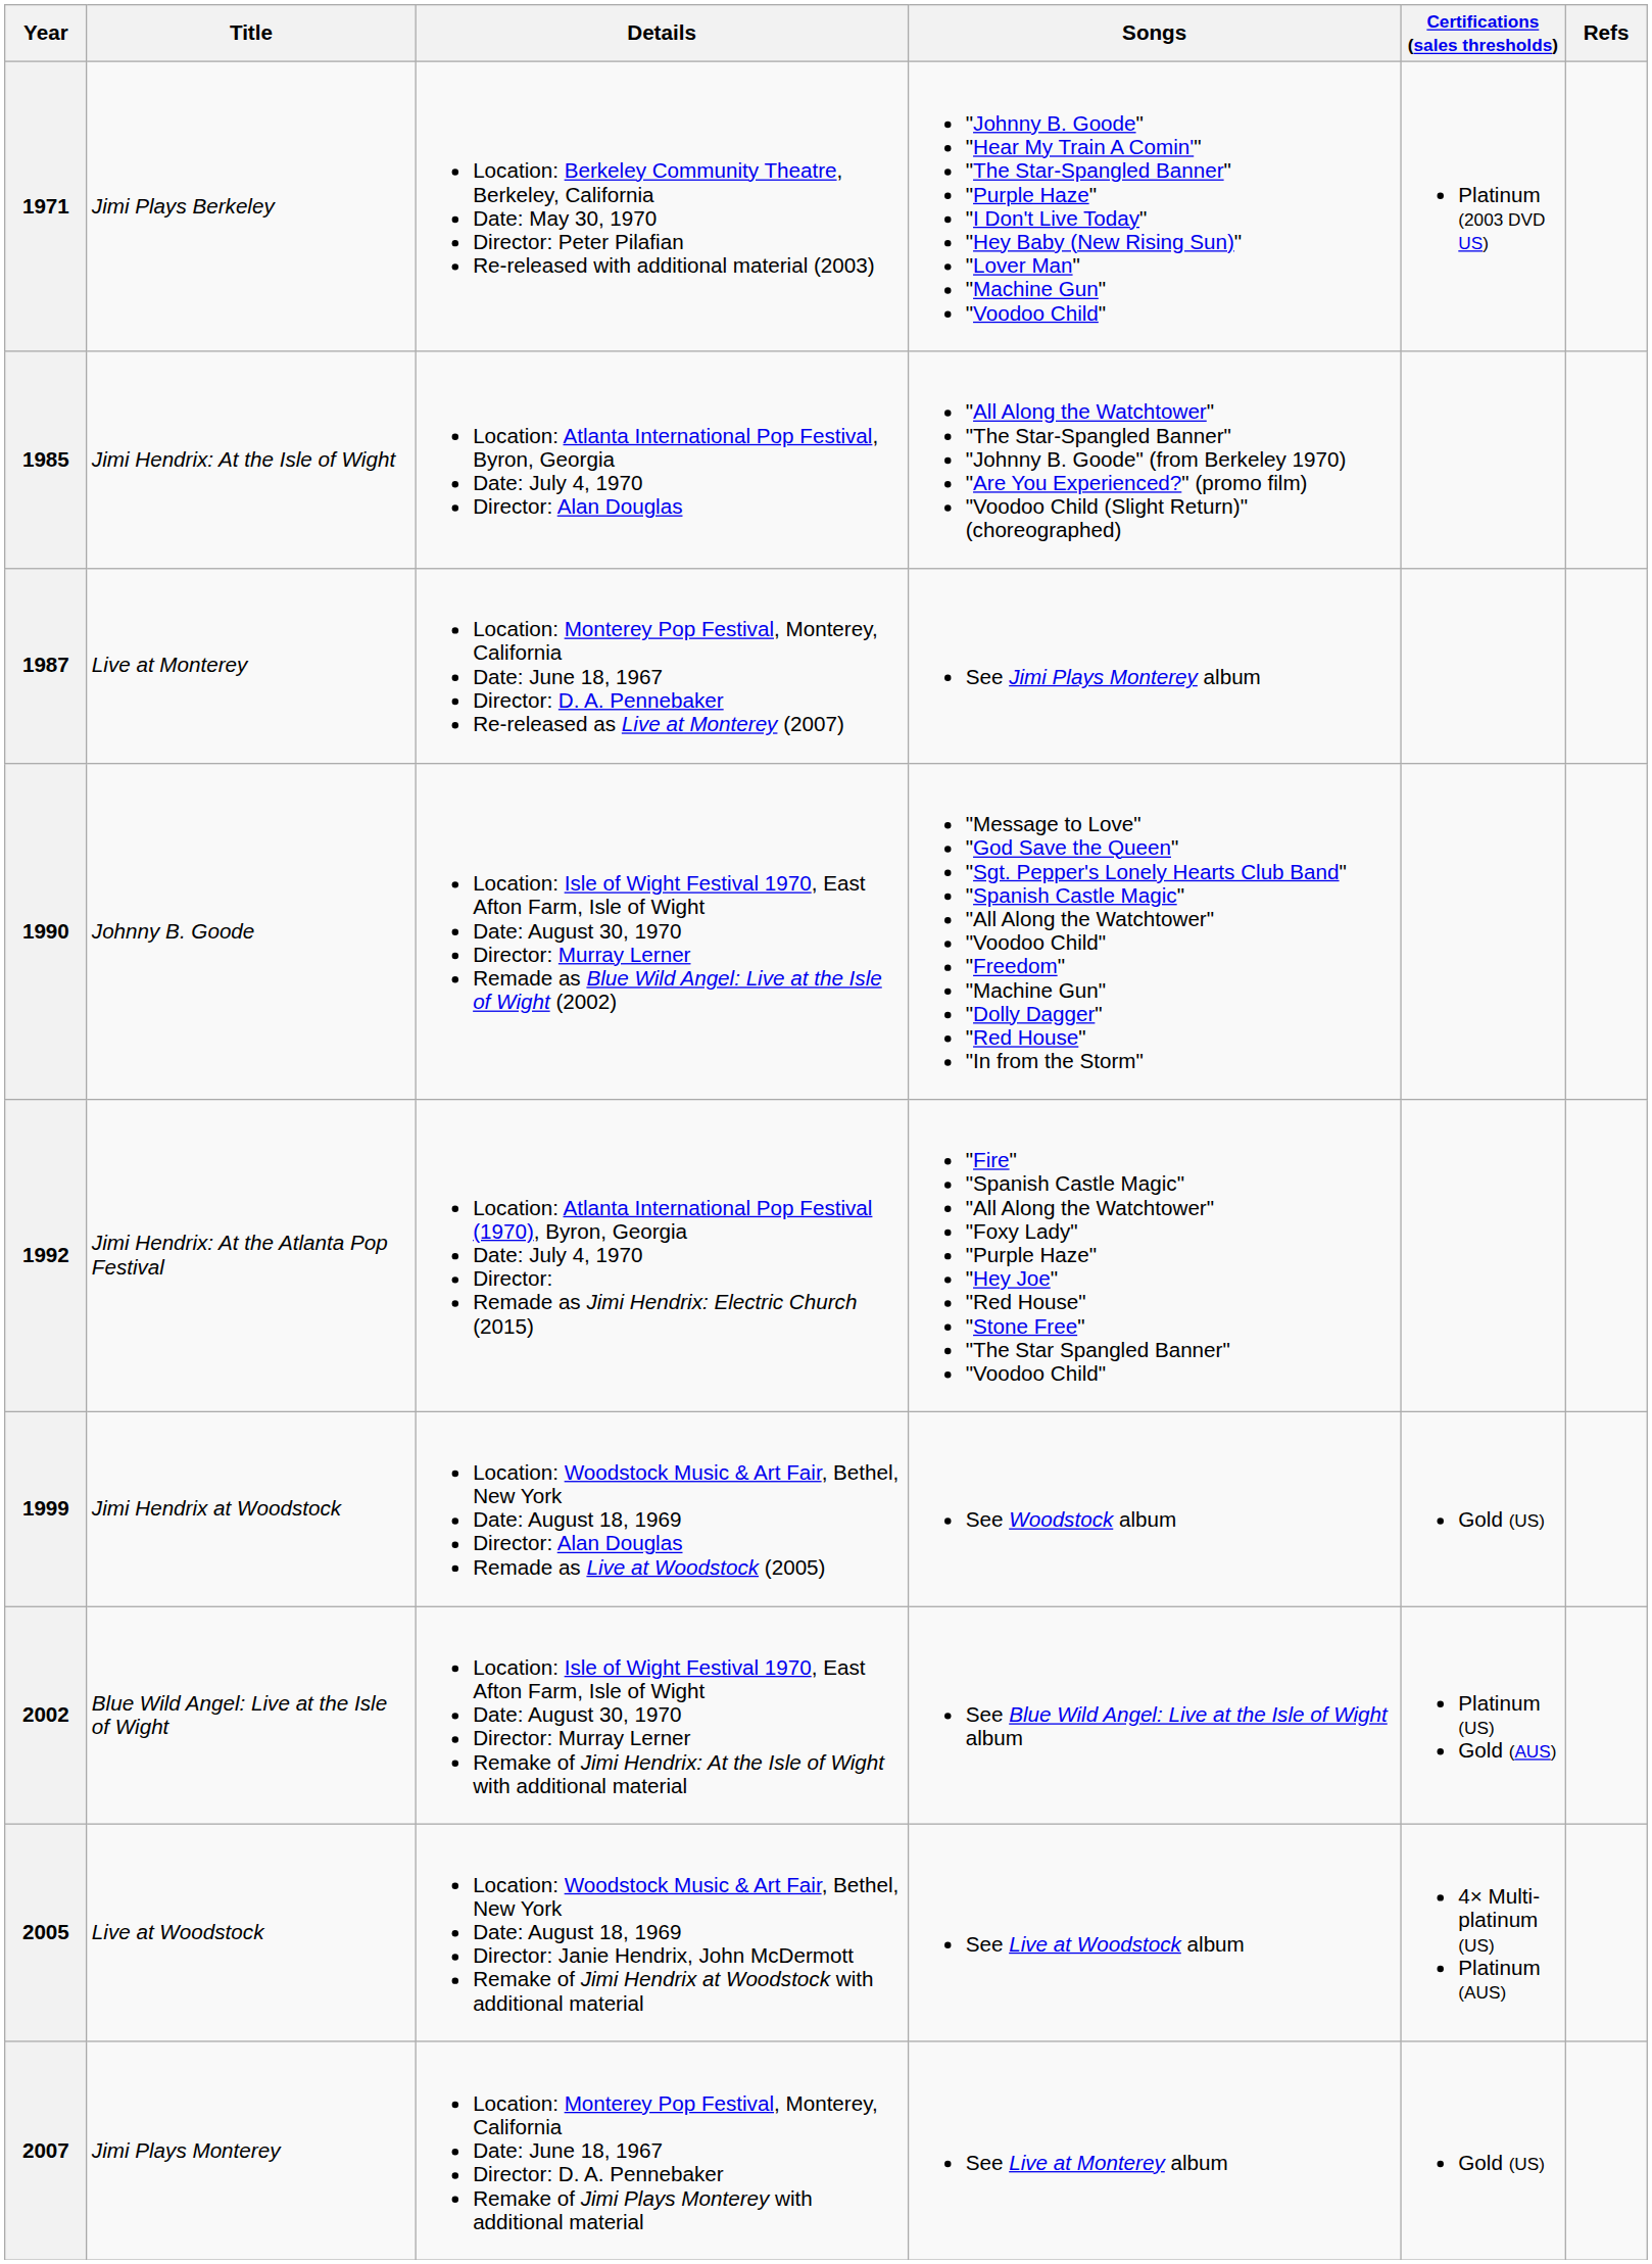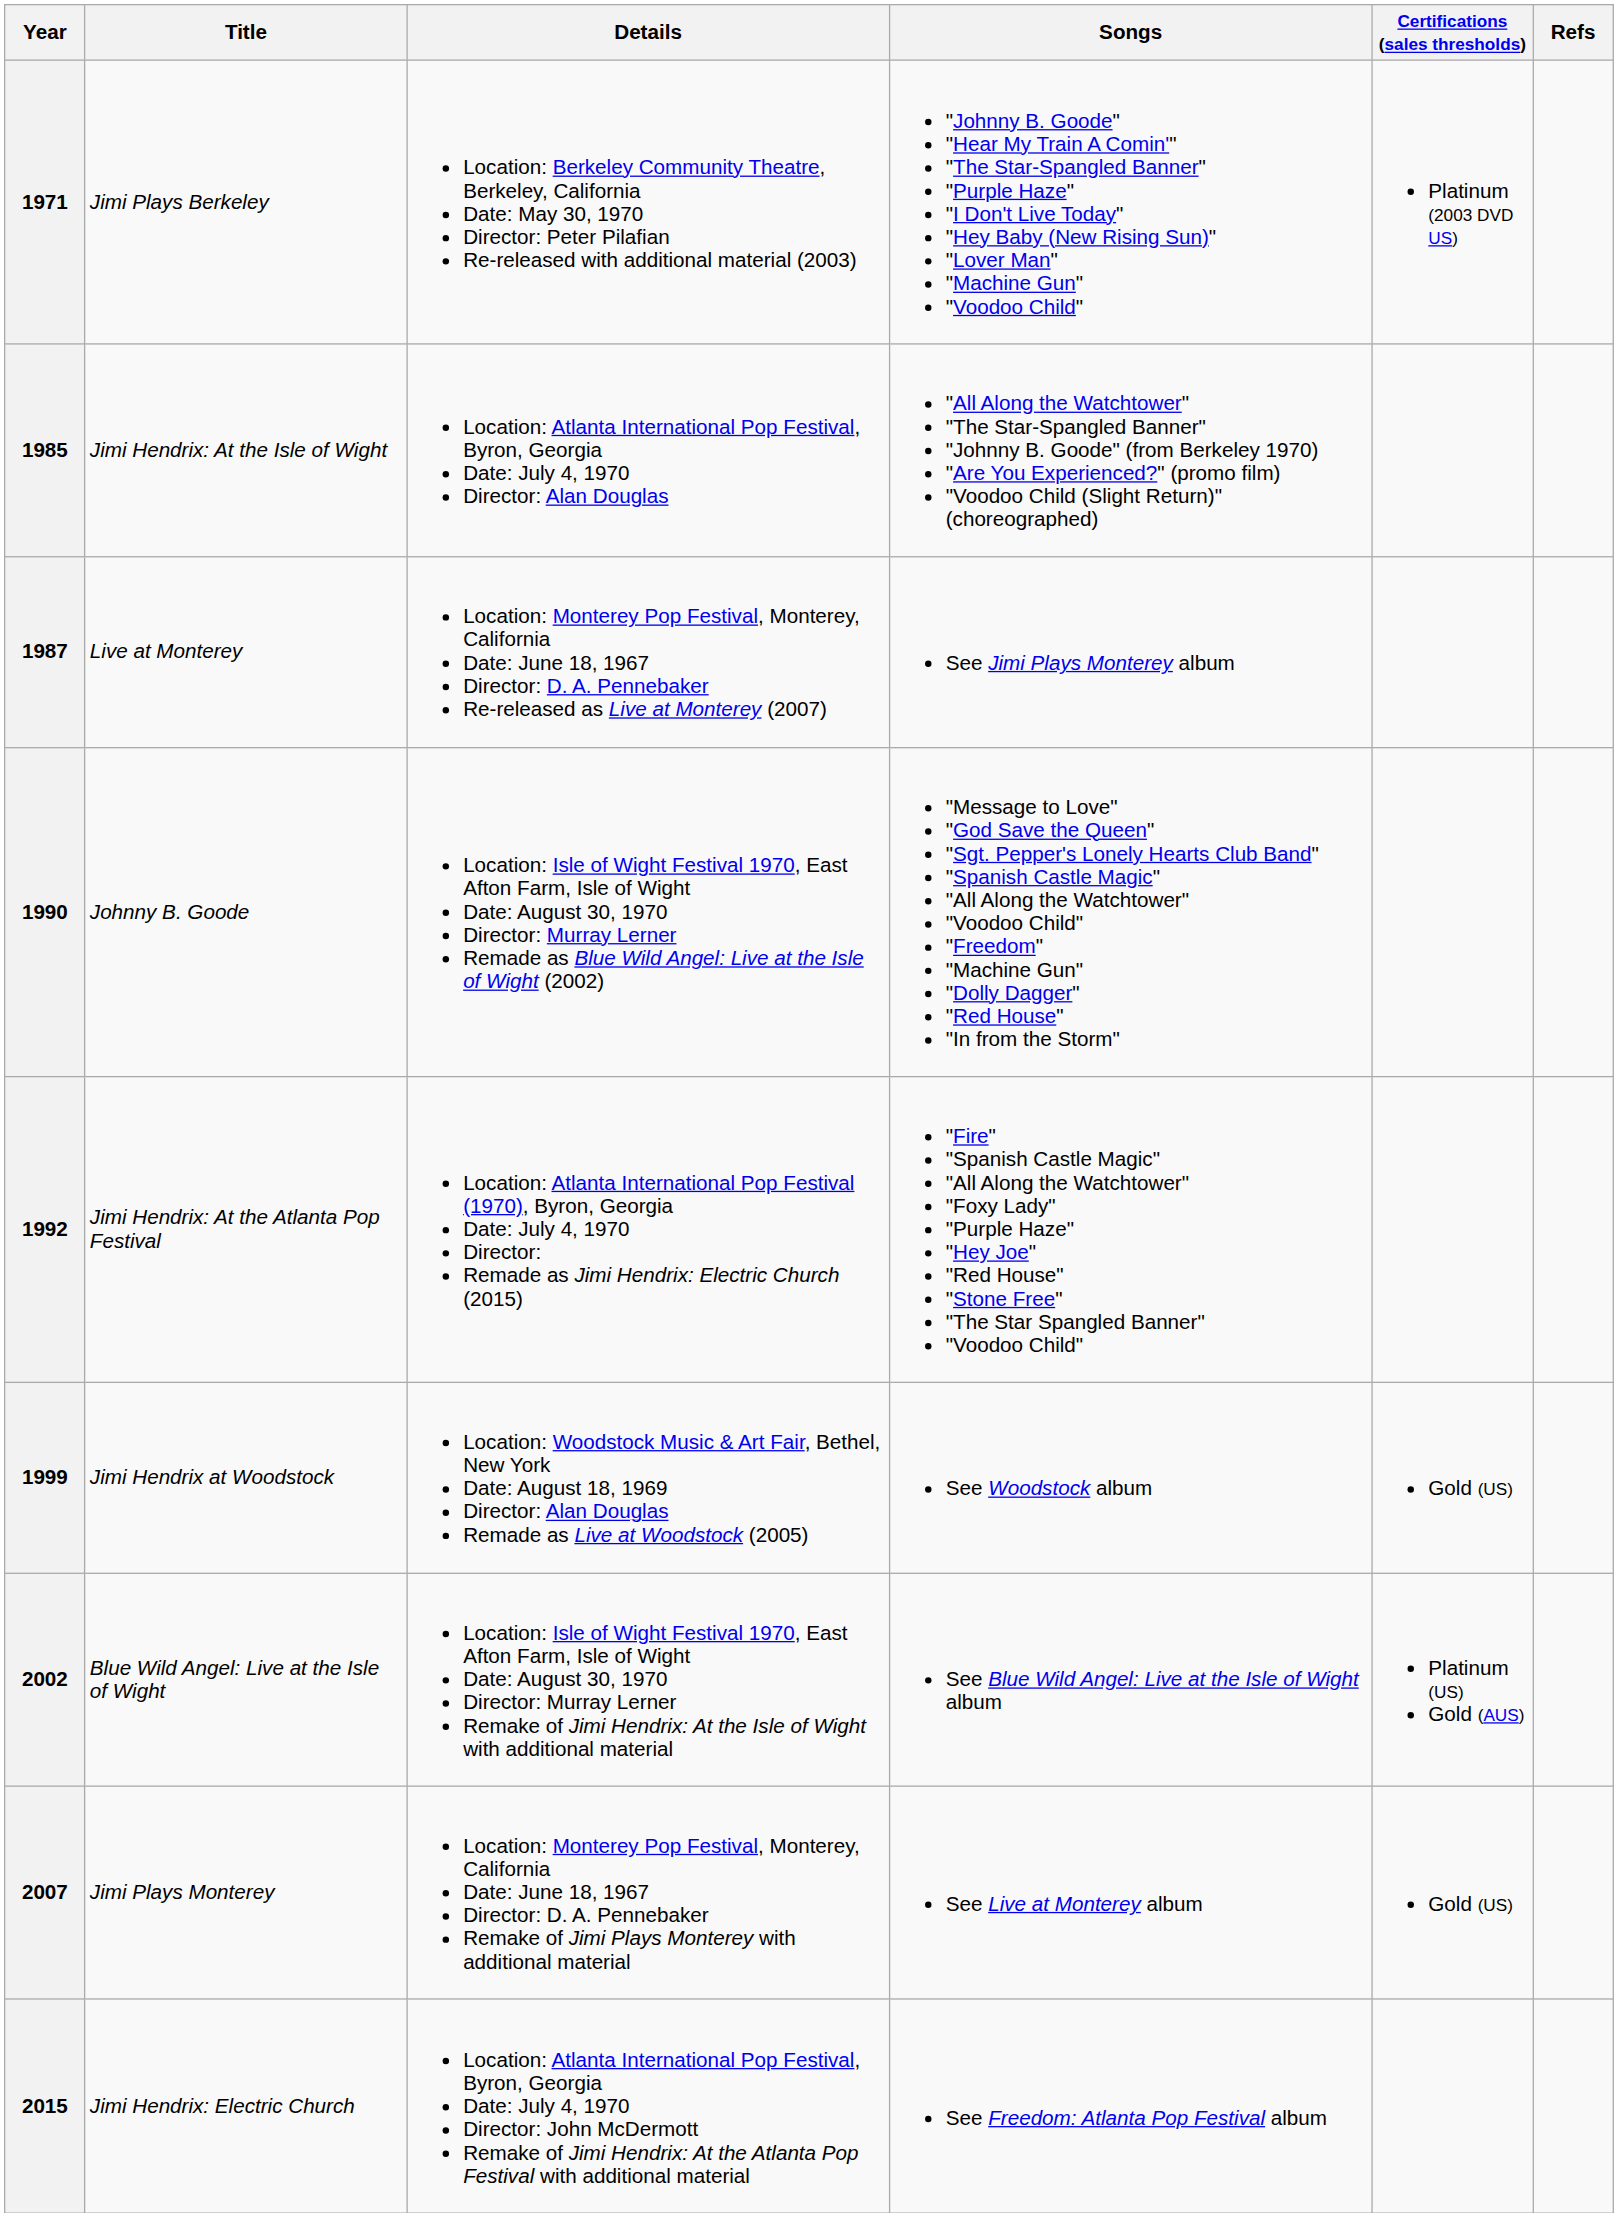- row: 2005 | Live at Woodstock | Location: Woodstock Music & Art Fair, Bethel, New York Date: August 18, 1969 Director: Janie Hendrix, John McDermott Remake of Jimi Hendrix at Woodstock with additional material | See Live at Woodstock album | 4× Multi-platinum (US) Platinum (AUS)
+ row: 2015 | Jimi Hendrix: Electric Church | Location: Atlanta International Pop Festival, Byron, Georgia Date: July 4, 1970 Director: John McDermott Remake of Jimi Hendrix: At the Atlanta Pop Festival with additional material | See Freedom: Atlanta Pop Festival album
